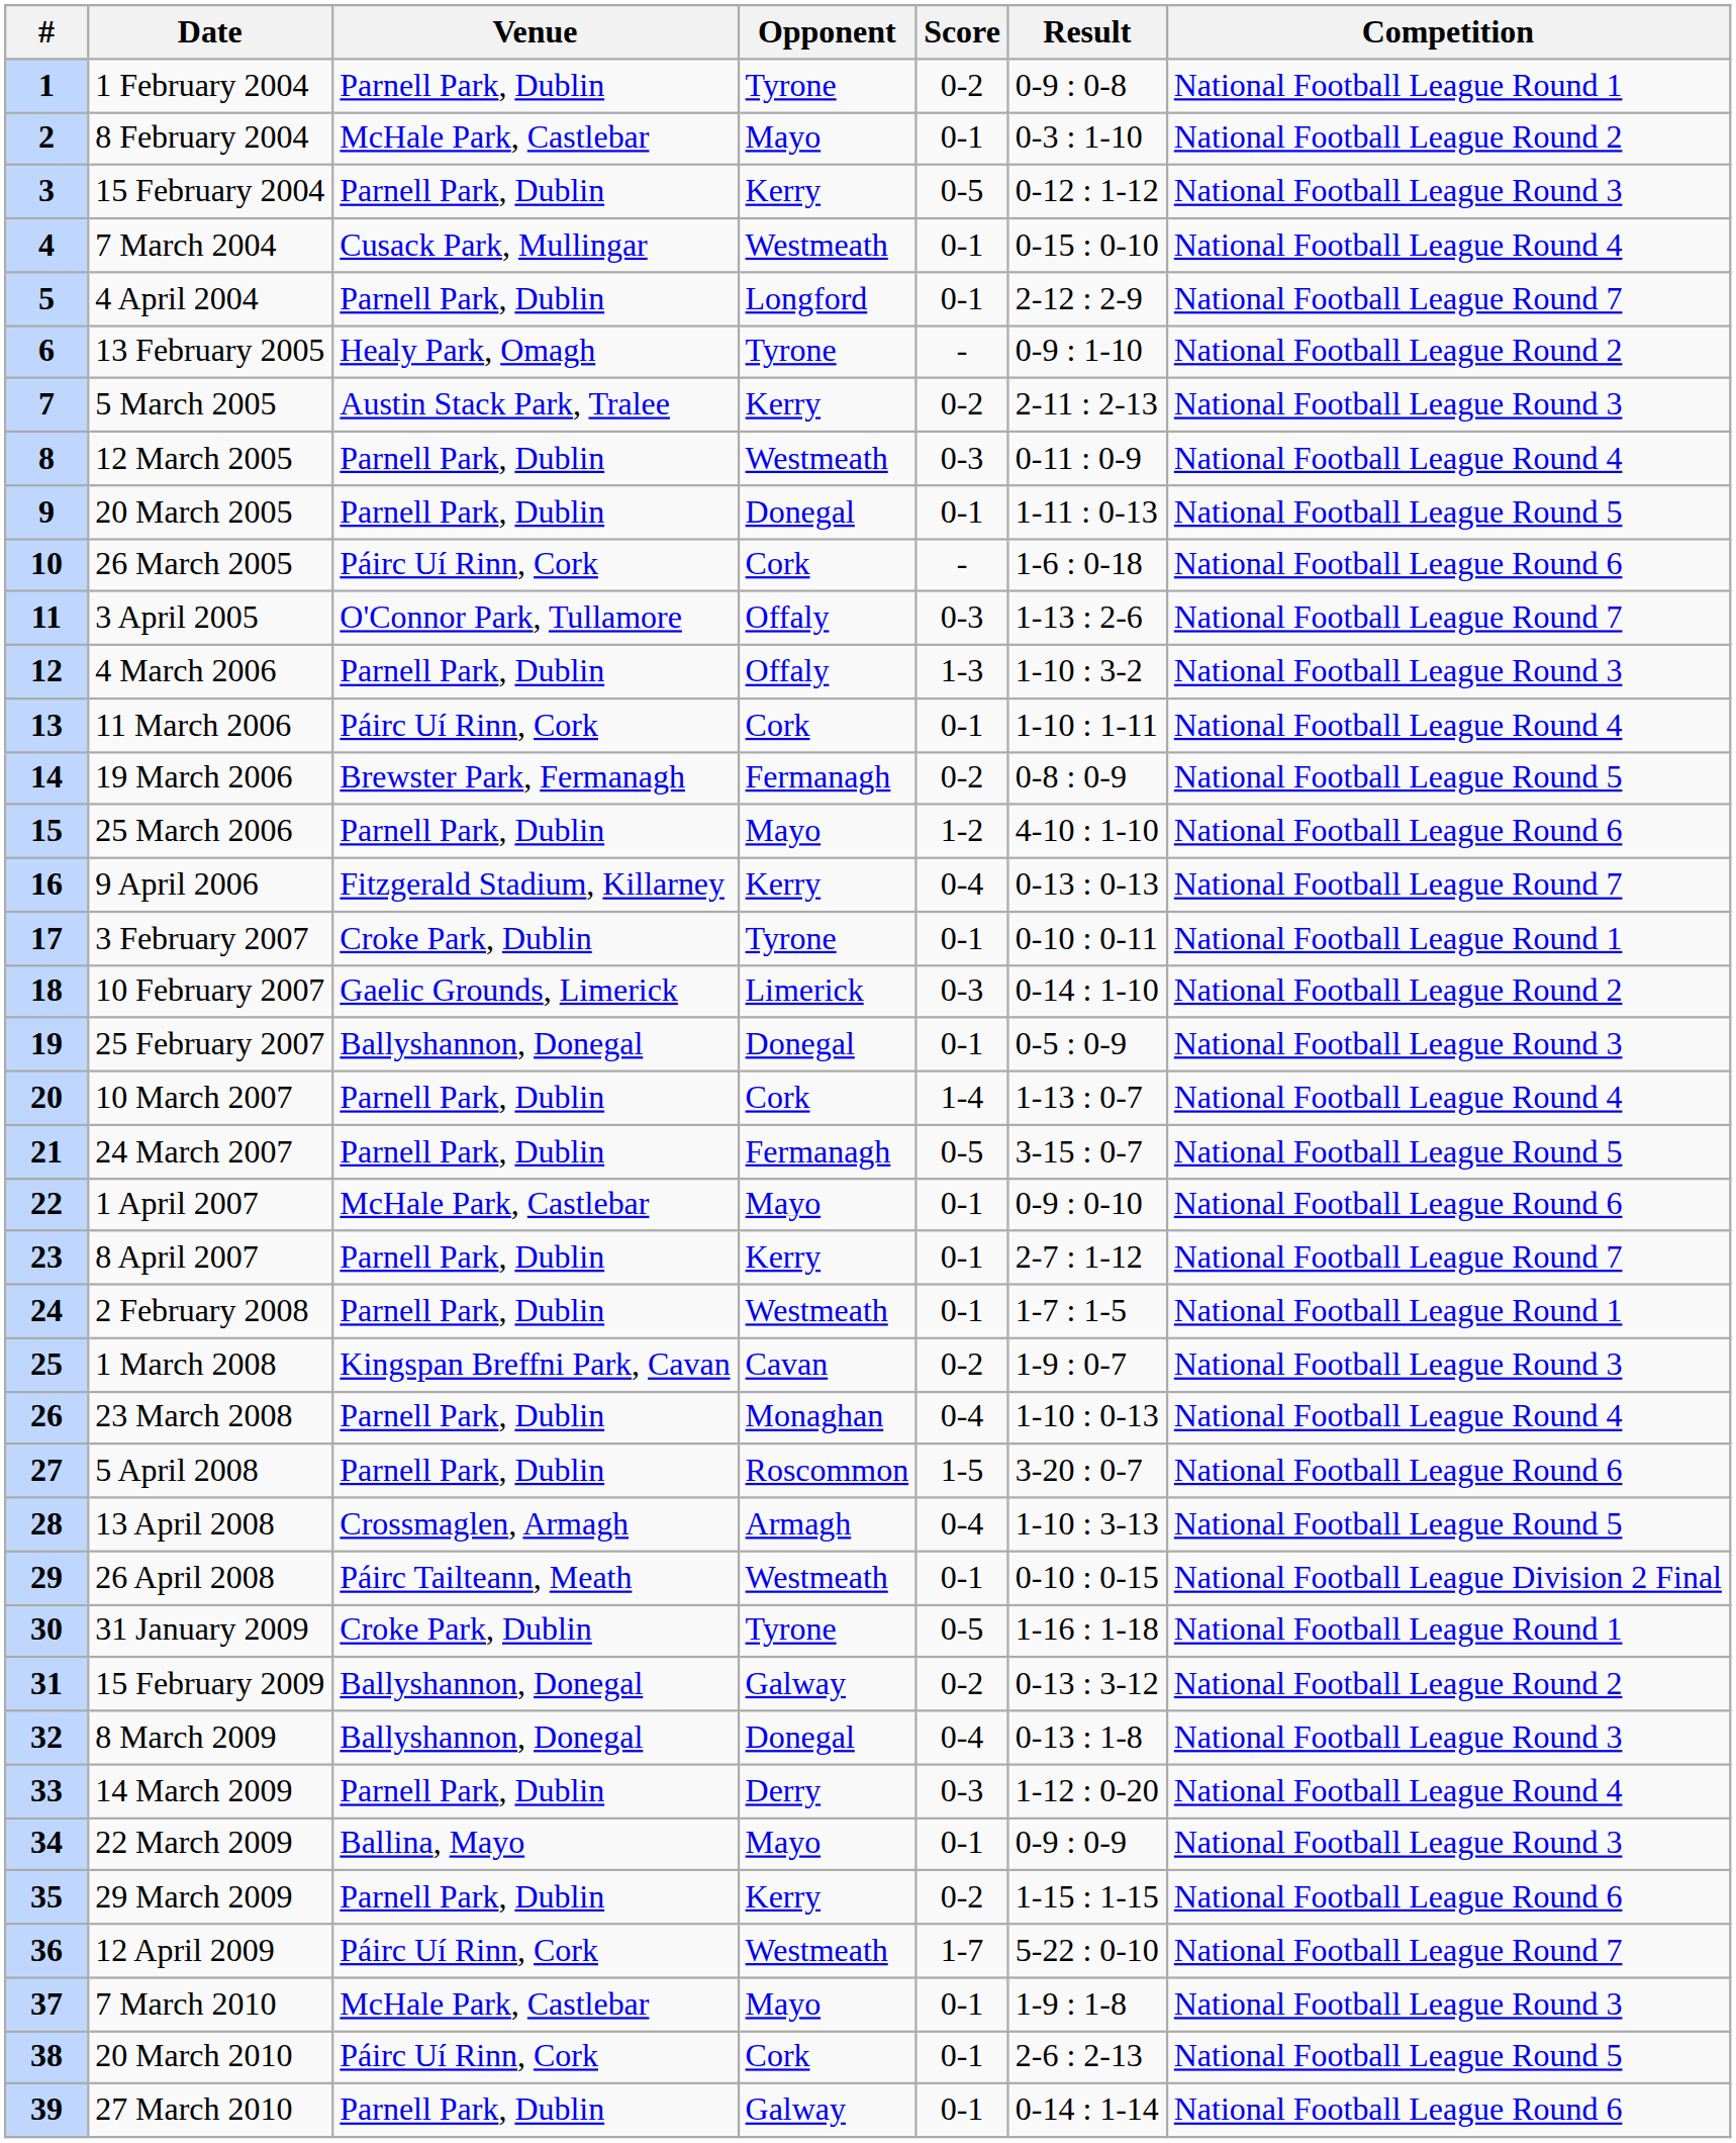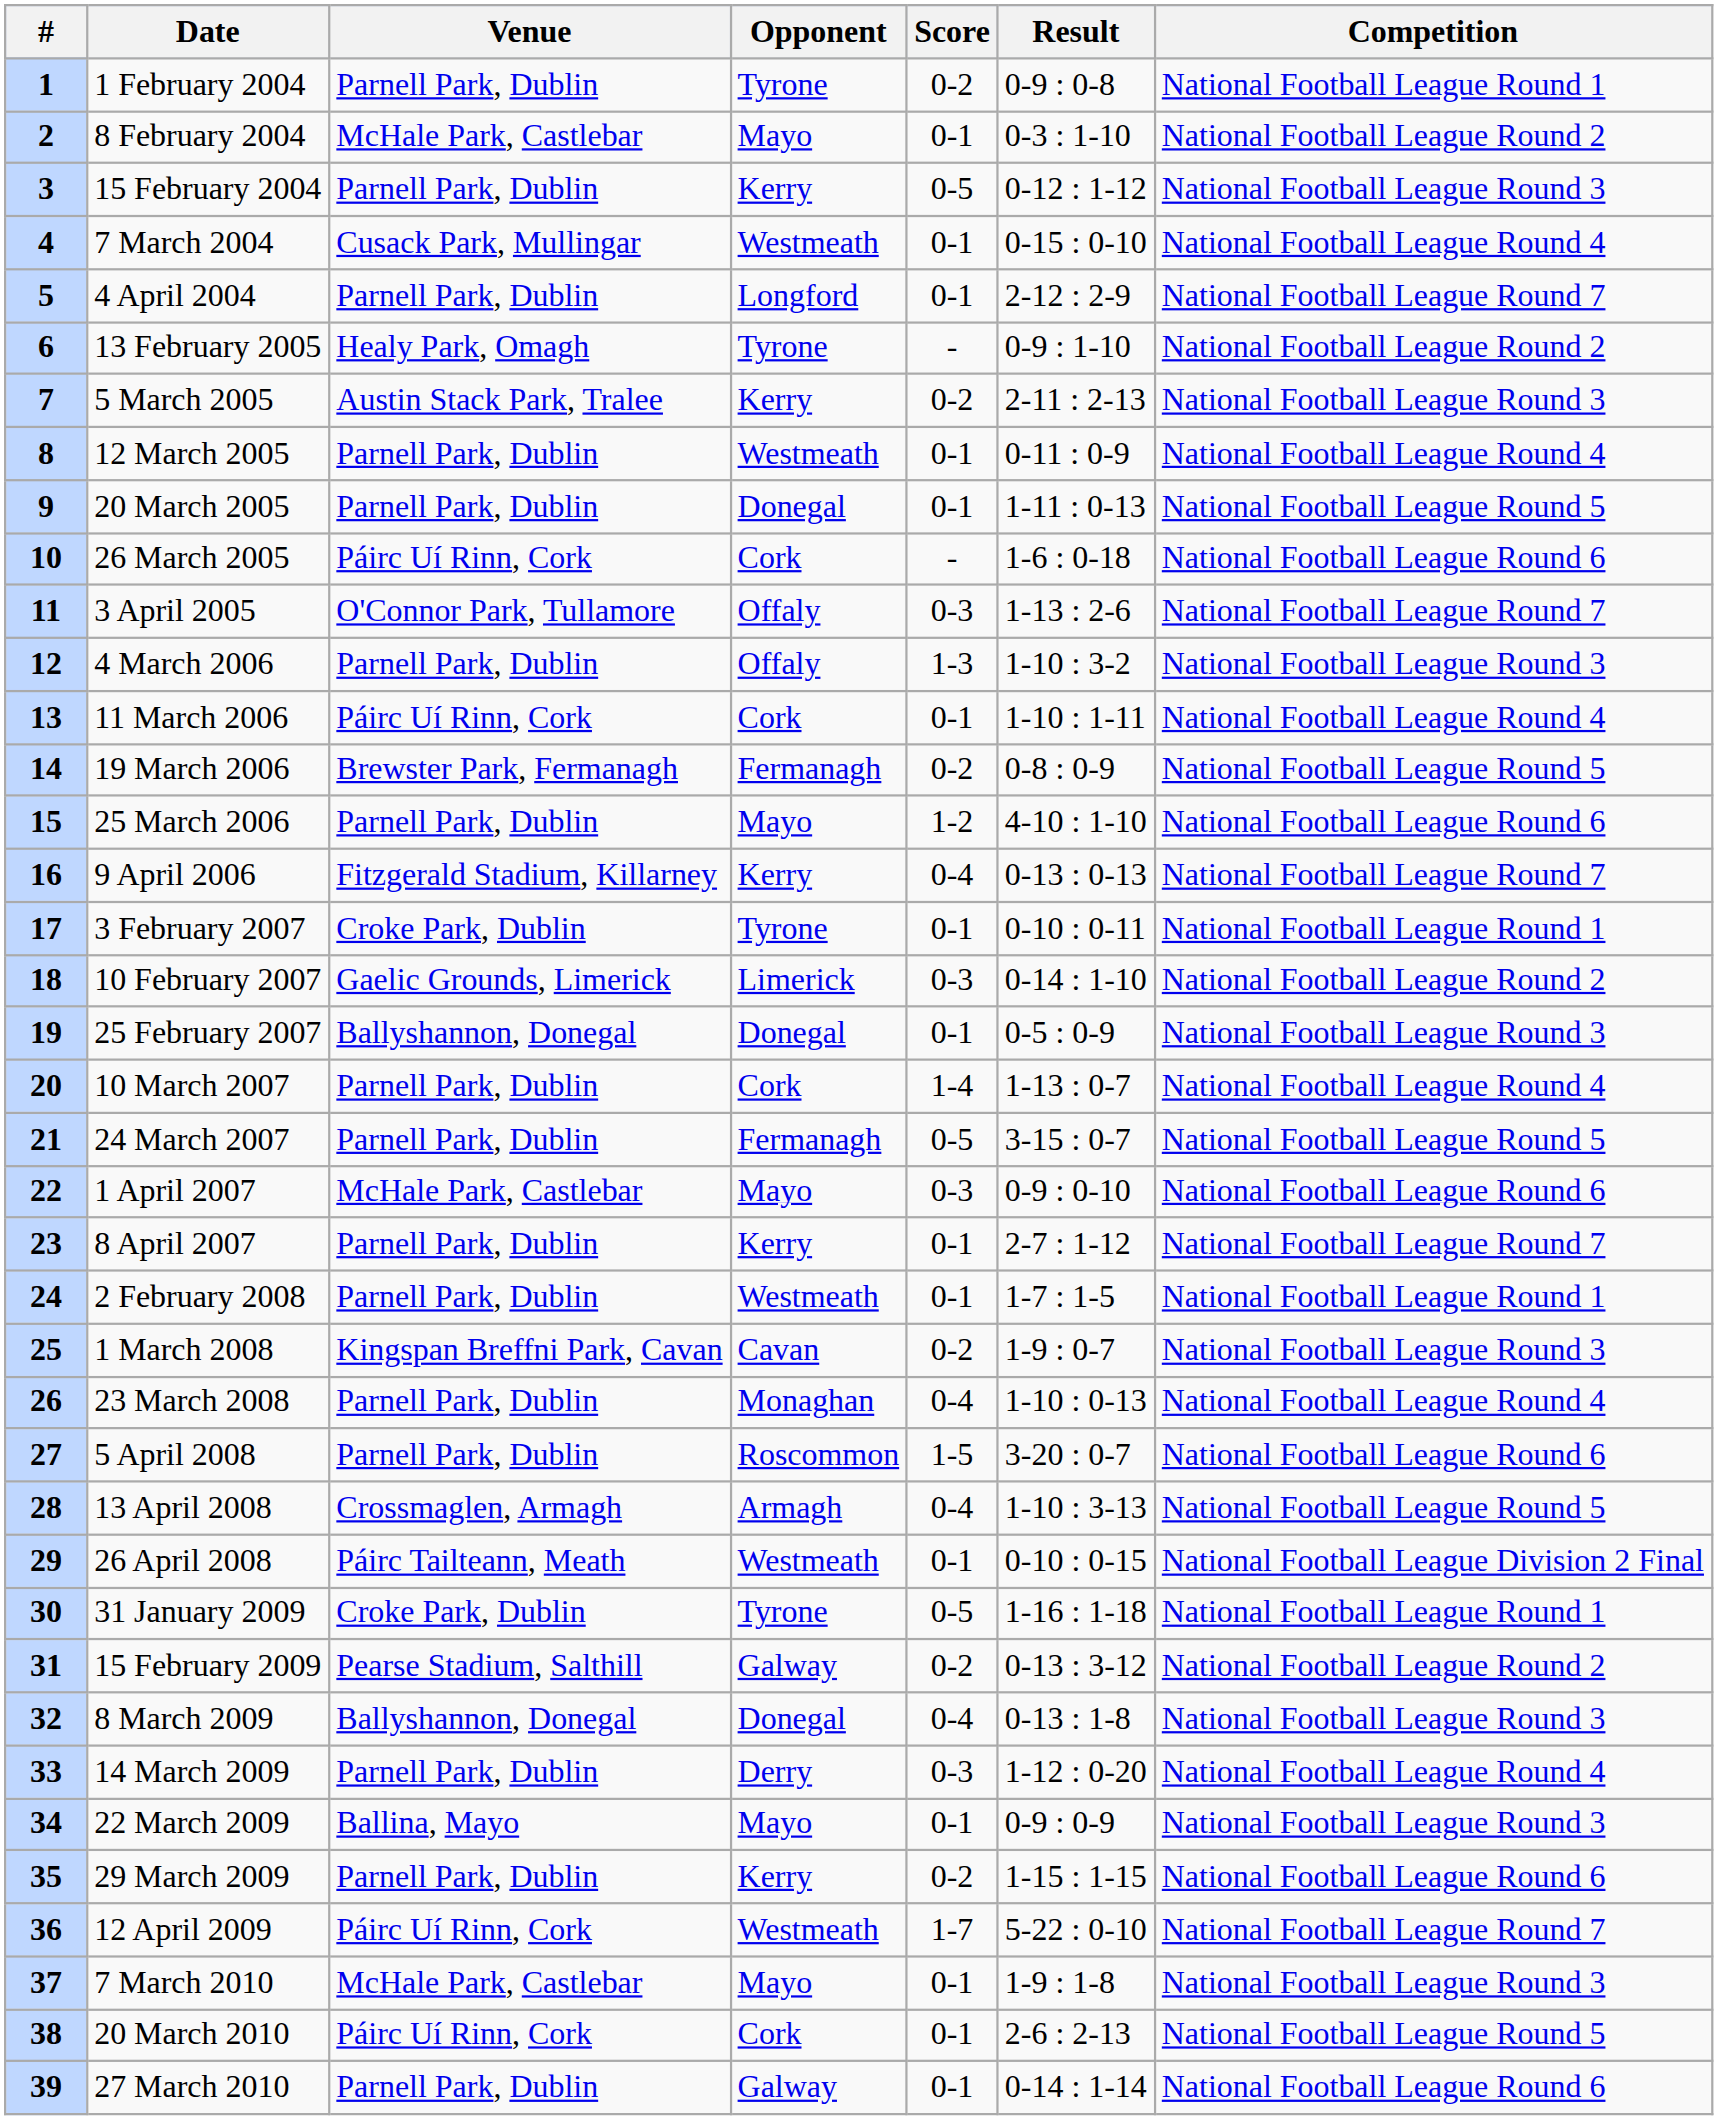12 March 2005 | Score: 0-3 -> 0-1
1 April 2007 | Score: 0-1 -> 0-3
15 February 2009 | Venue: Ballyshannon, Donegal -> Pearse Stadium, Salthill
